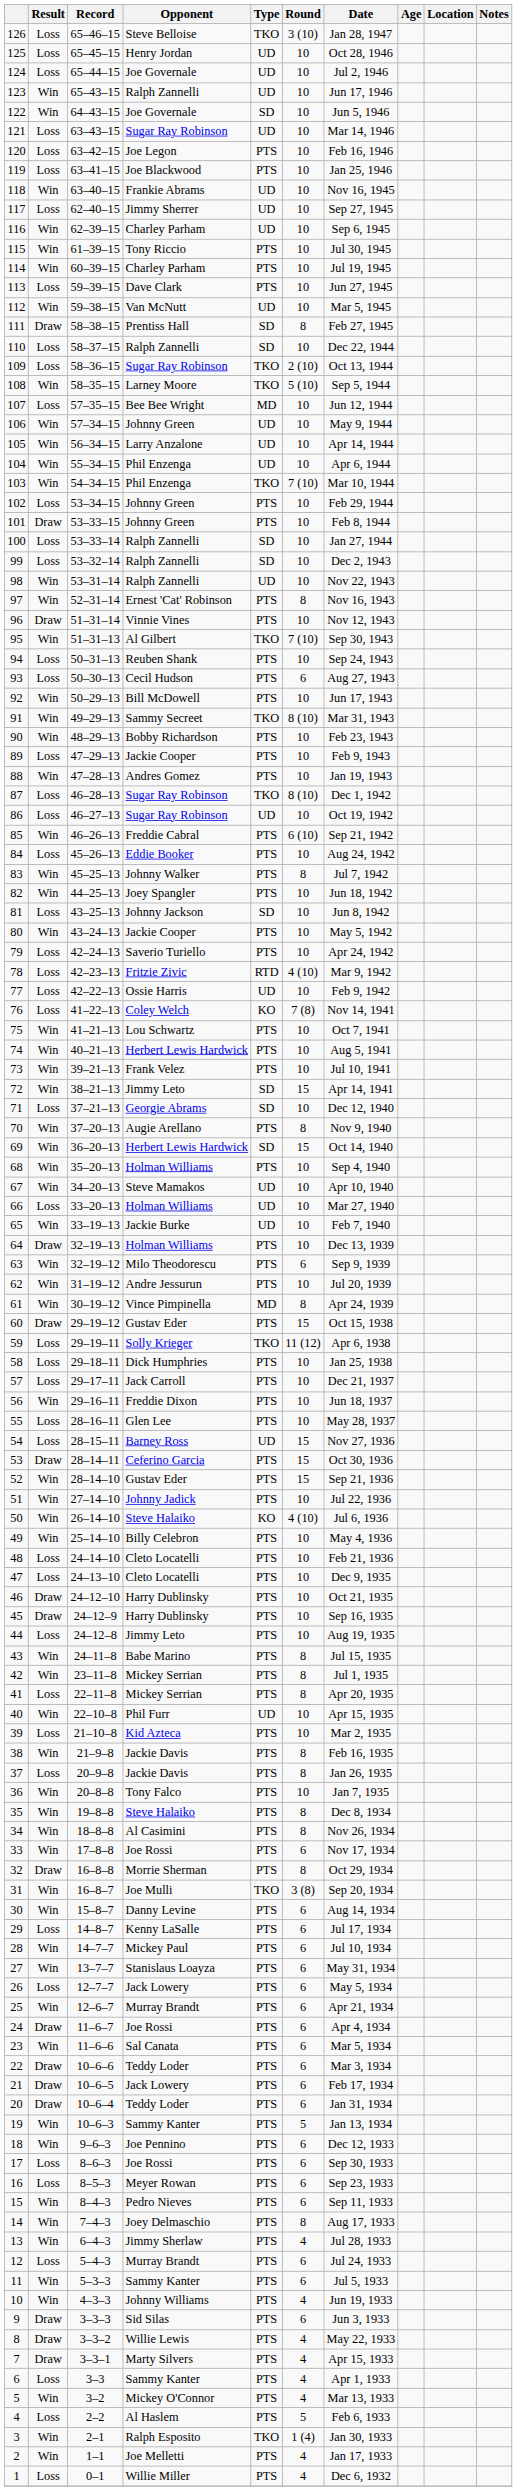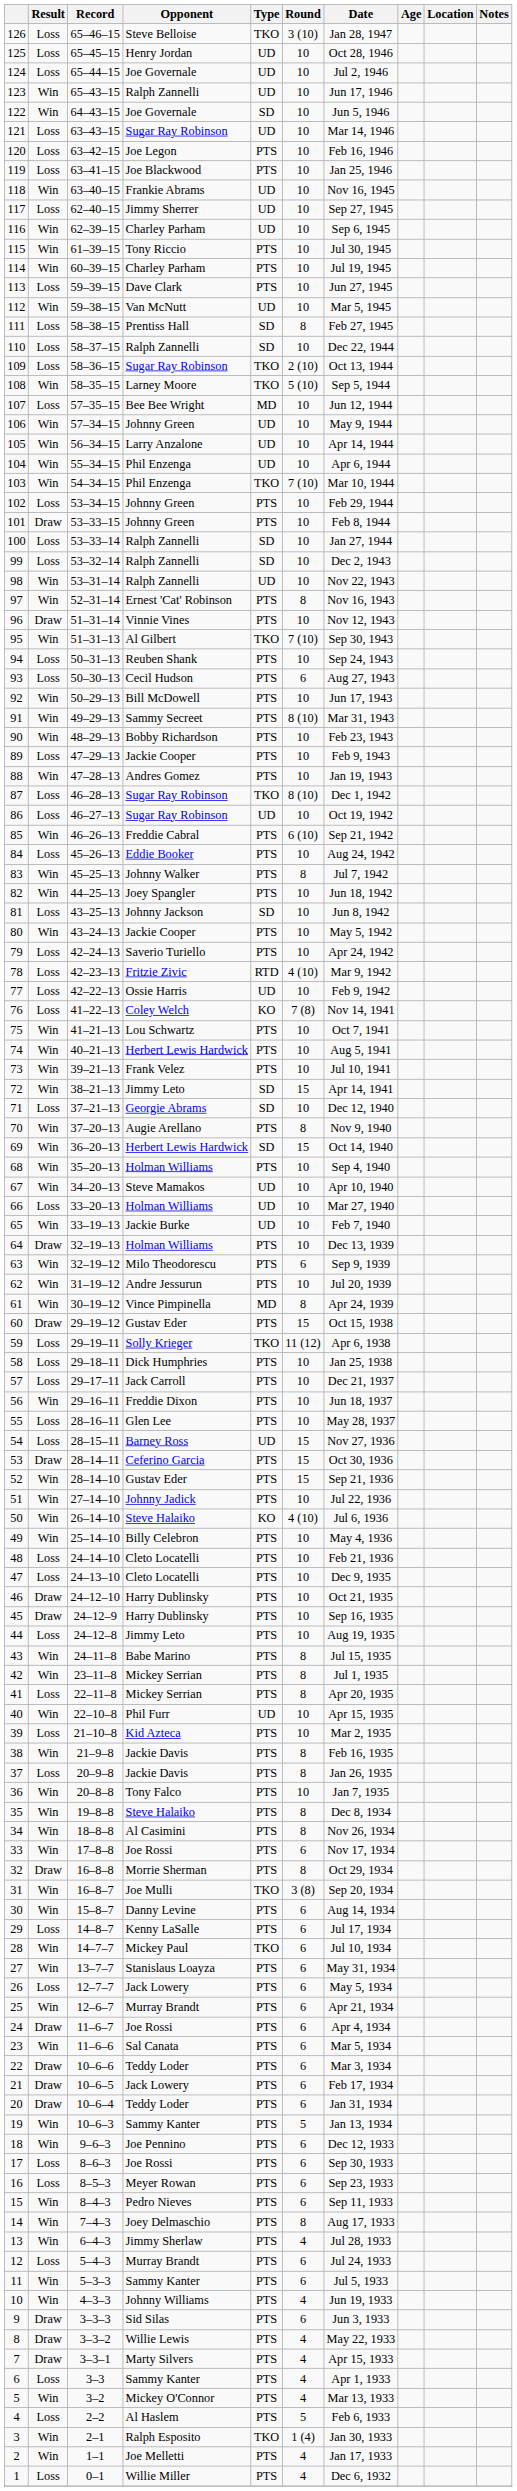111 | Result: Draw -> Loss
91 | Type: TKO -> PTS
28 | Type: PTS -> TKO
